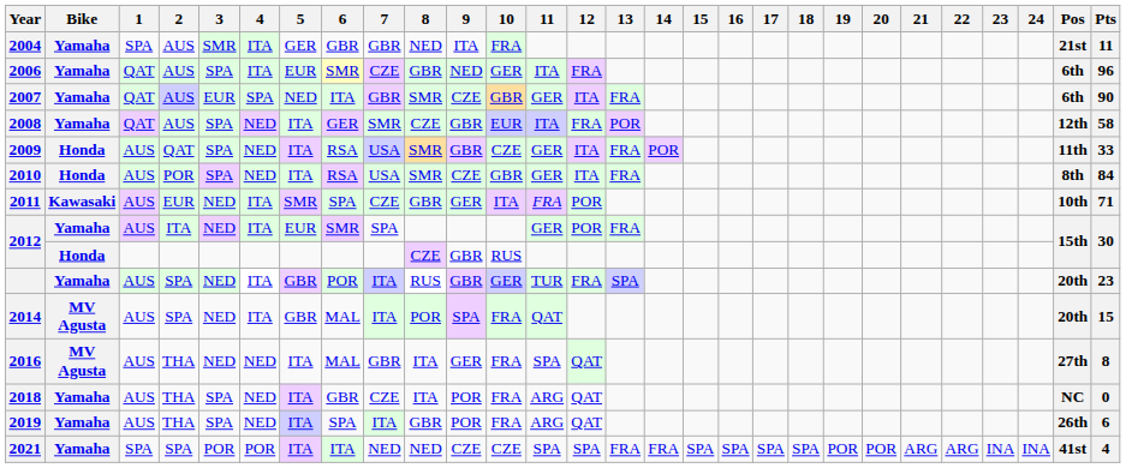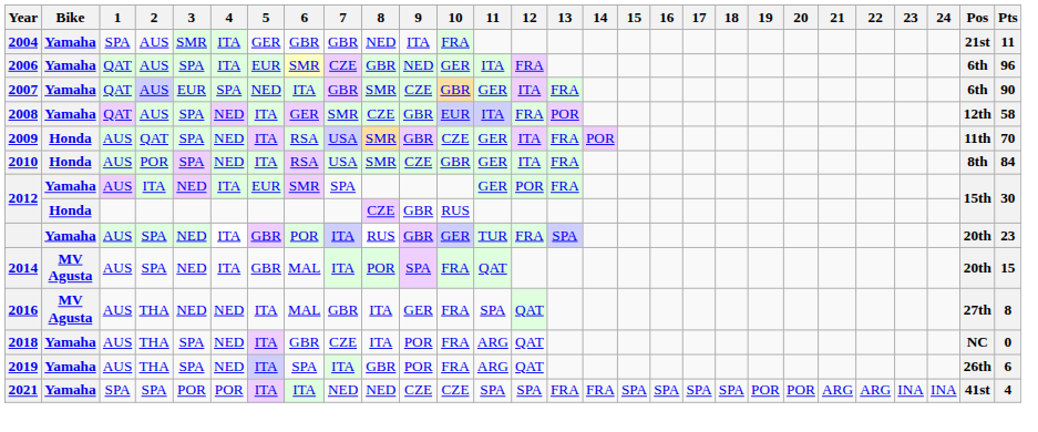2009 | Pts: 33 -> 70
- row: 2011 | Kawasaki | AUS | EUR | NED | ITA | SMR | SPA | CZE | GBR | GER | ITA | FRA | POR | 10th | 71
